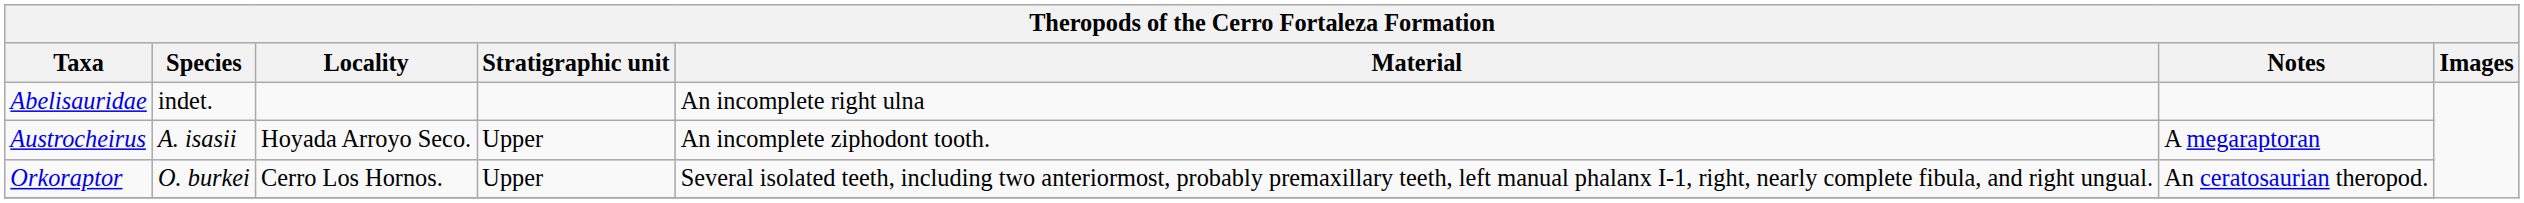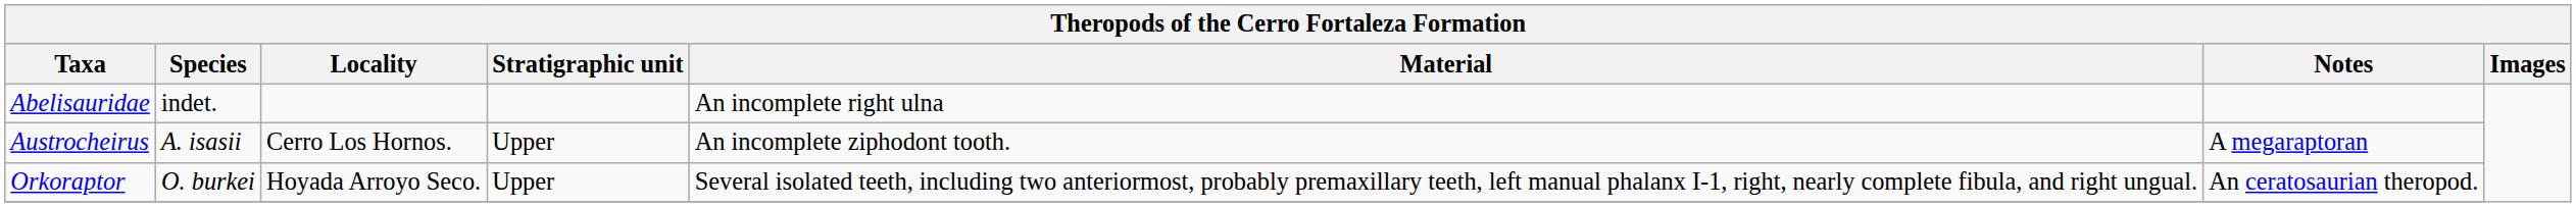Austrocheirus | Locality: Hoyada Arroyo Seco. -> Cerro Los Hornos.
Orkoraptor | Locality: Cerro Los Hornos. -> Hoyada Arroyo Seco.
